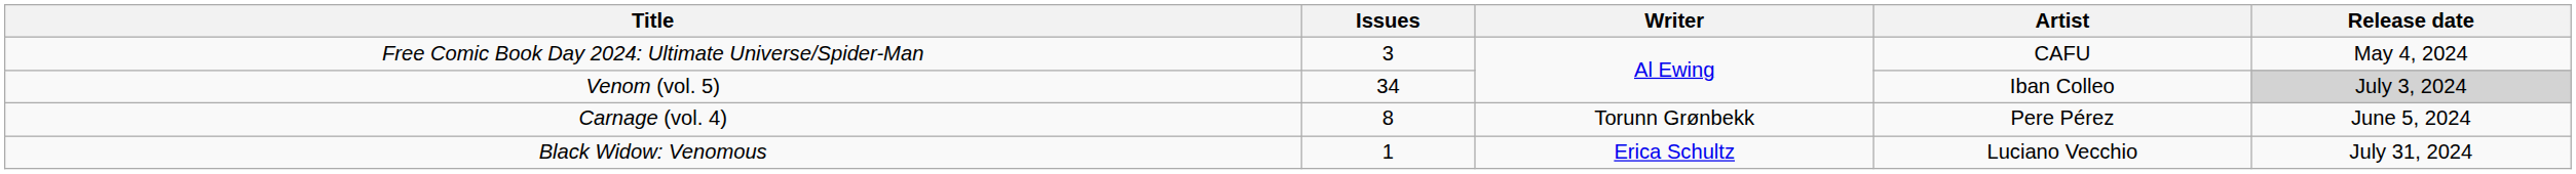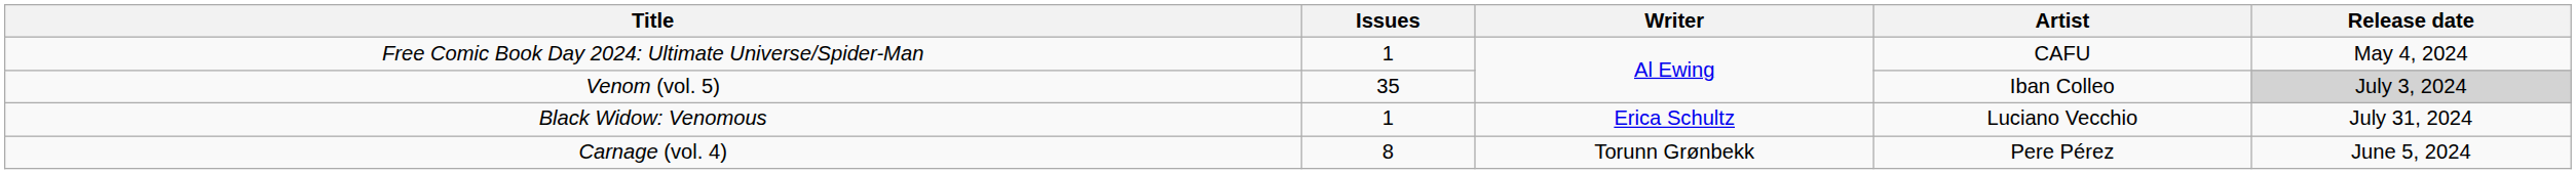Free Comic Book Day 2024: Ultimate Universe/Spider-Man | Issues: 3 -> 1
Venom (vol. 5) | Issues: 34 -> 35
rows swapped: Carnage (vol. 4) <-> Black Widow: Venomous
